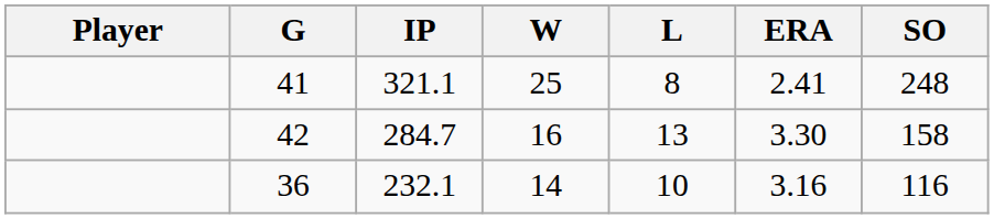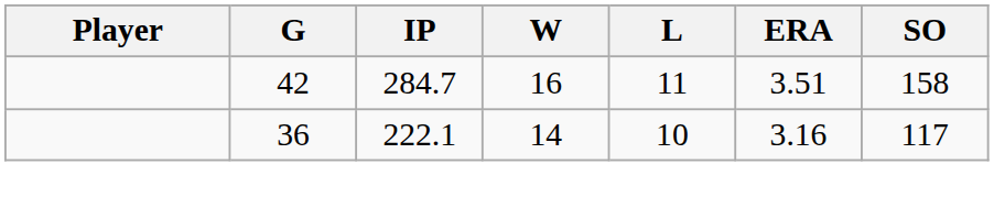- row: 41 | 321.1 | 25 | 8 | 2.41 | 248
42 | L: 13 -> 11
42 | ERA: 3.30 -> 3.51
36 | IP: 232.1 -> 222.1
36 | SO: 116 -> 117
